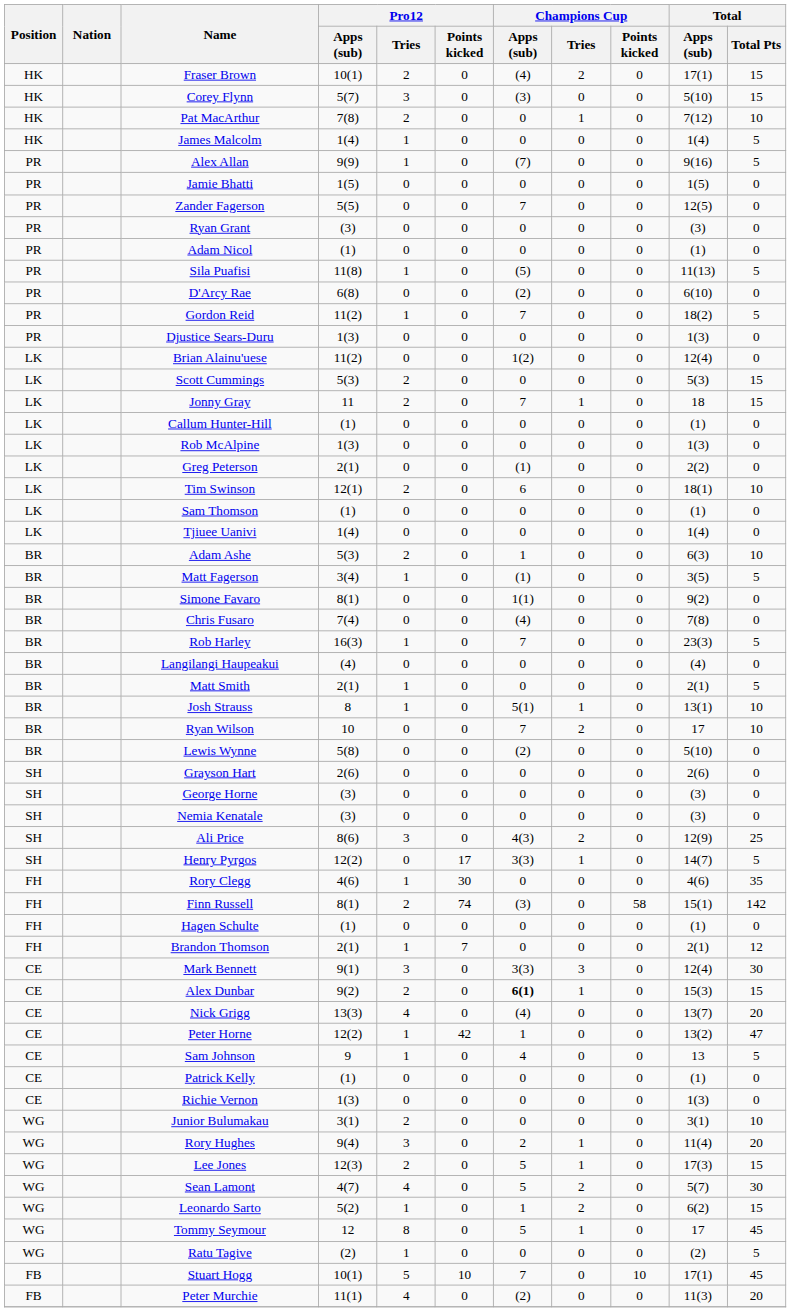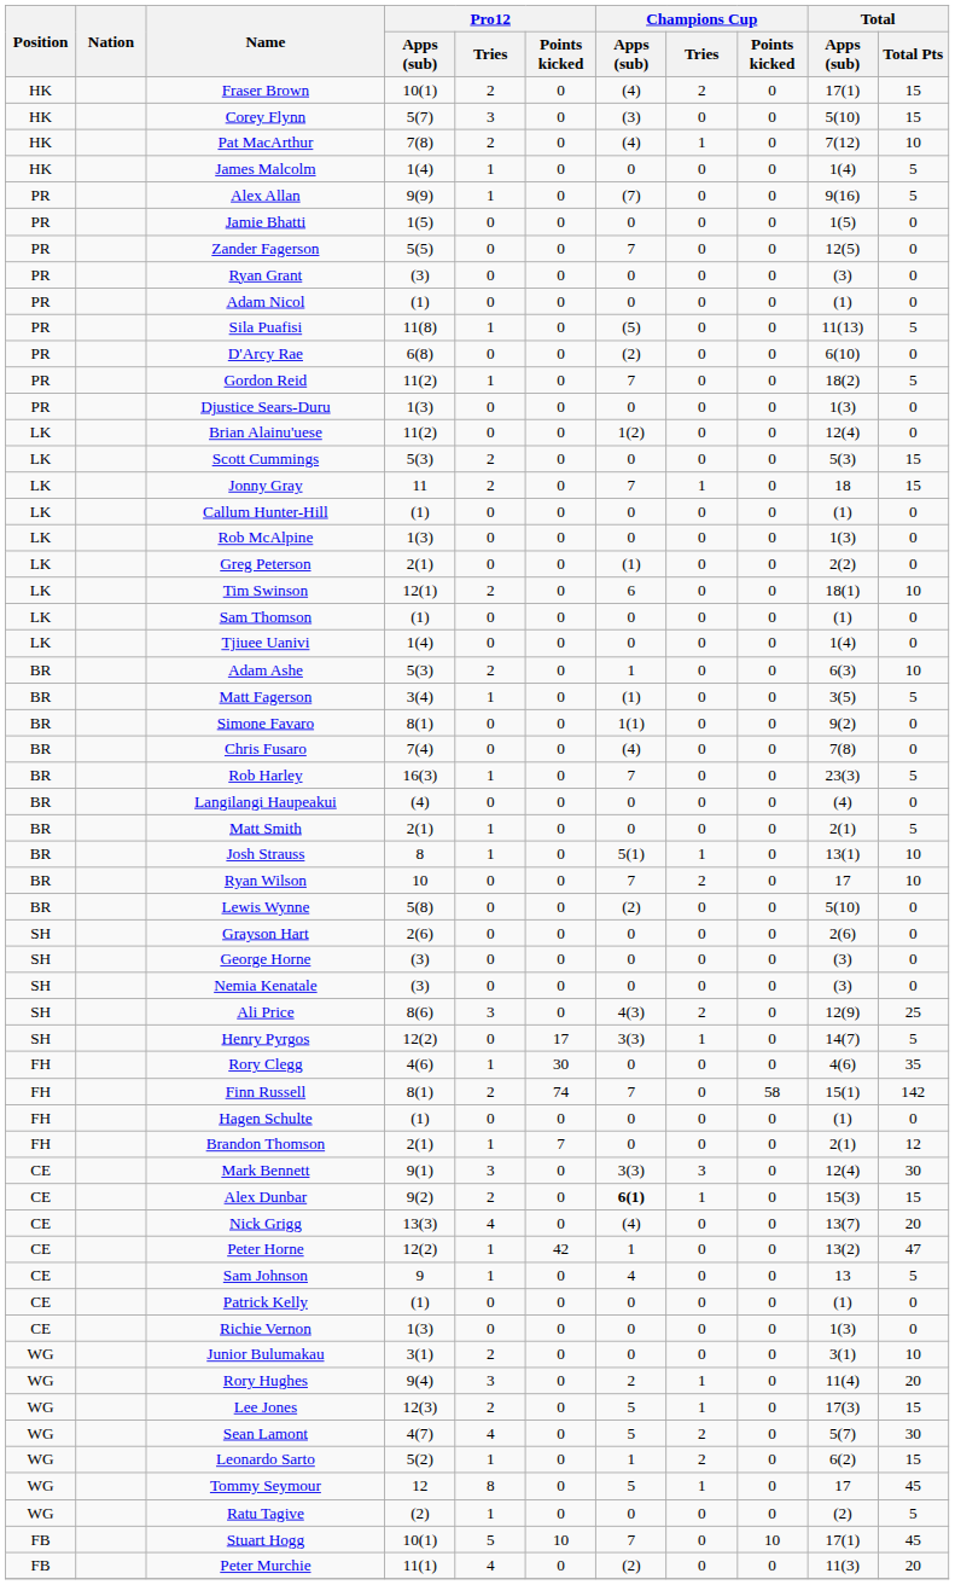Pat MacArthur | Champions Cup / Apps (sub): 0 -> (4)
Finn Russell | Champions Cup / Apps (sub): (3) -> 7
